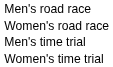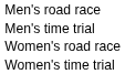rows swapped: Women's road race <-> Men's time trial
